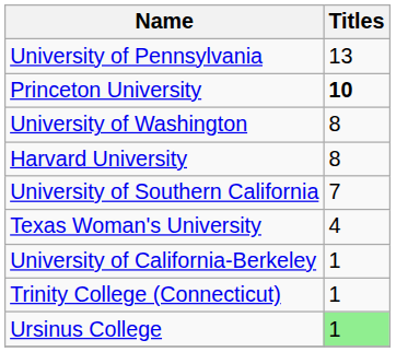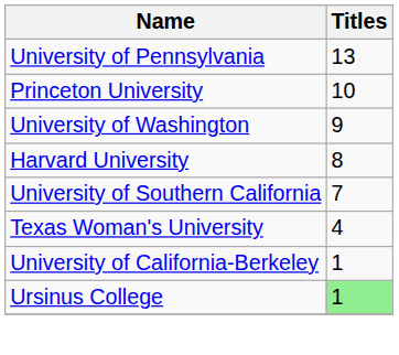Princeton University | Titles: bold -> normal
University of Washington | Titles: 8 -> 9
- row: Trinity College (Connecticut) | 1
